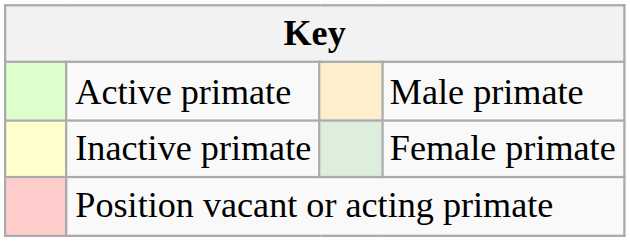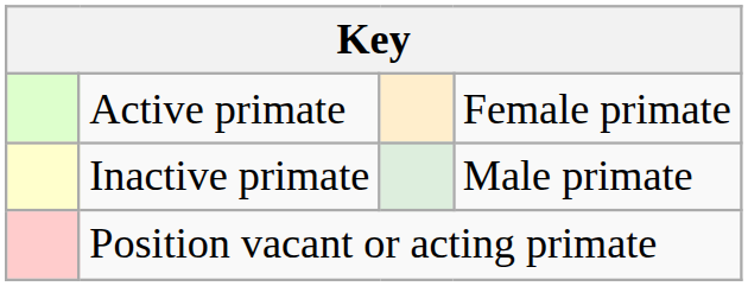Active primate | column 4: Male primate -> Female primate
Inactive primate | column 4: Female primate -> Male primate
